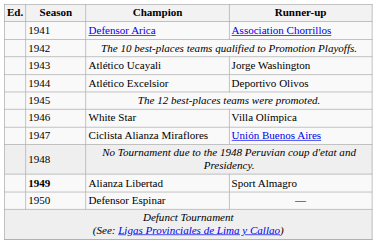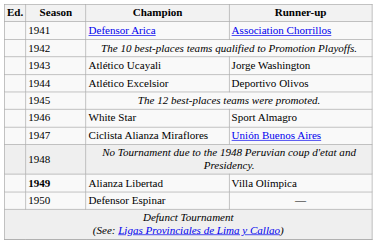White Star | Runner-up: Villa Olímpica -> Sport Almagro
Alianza Libertad | Runner-up: Sport Almagro -> Villa Olímpica
